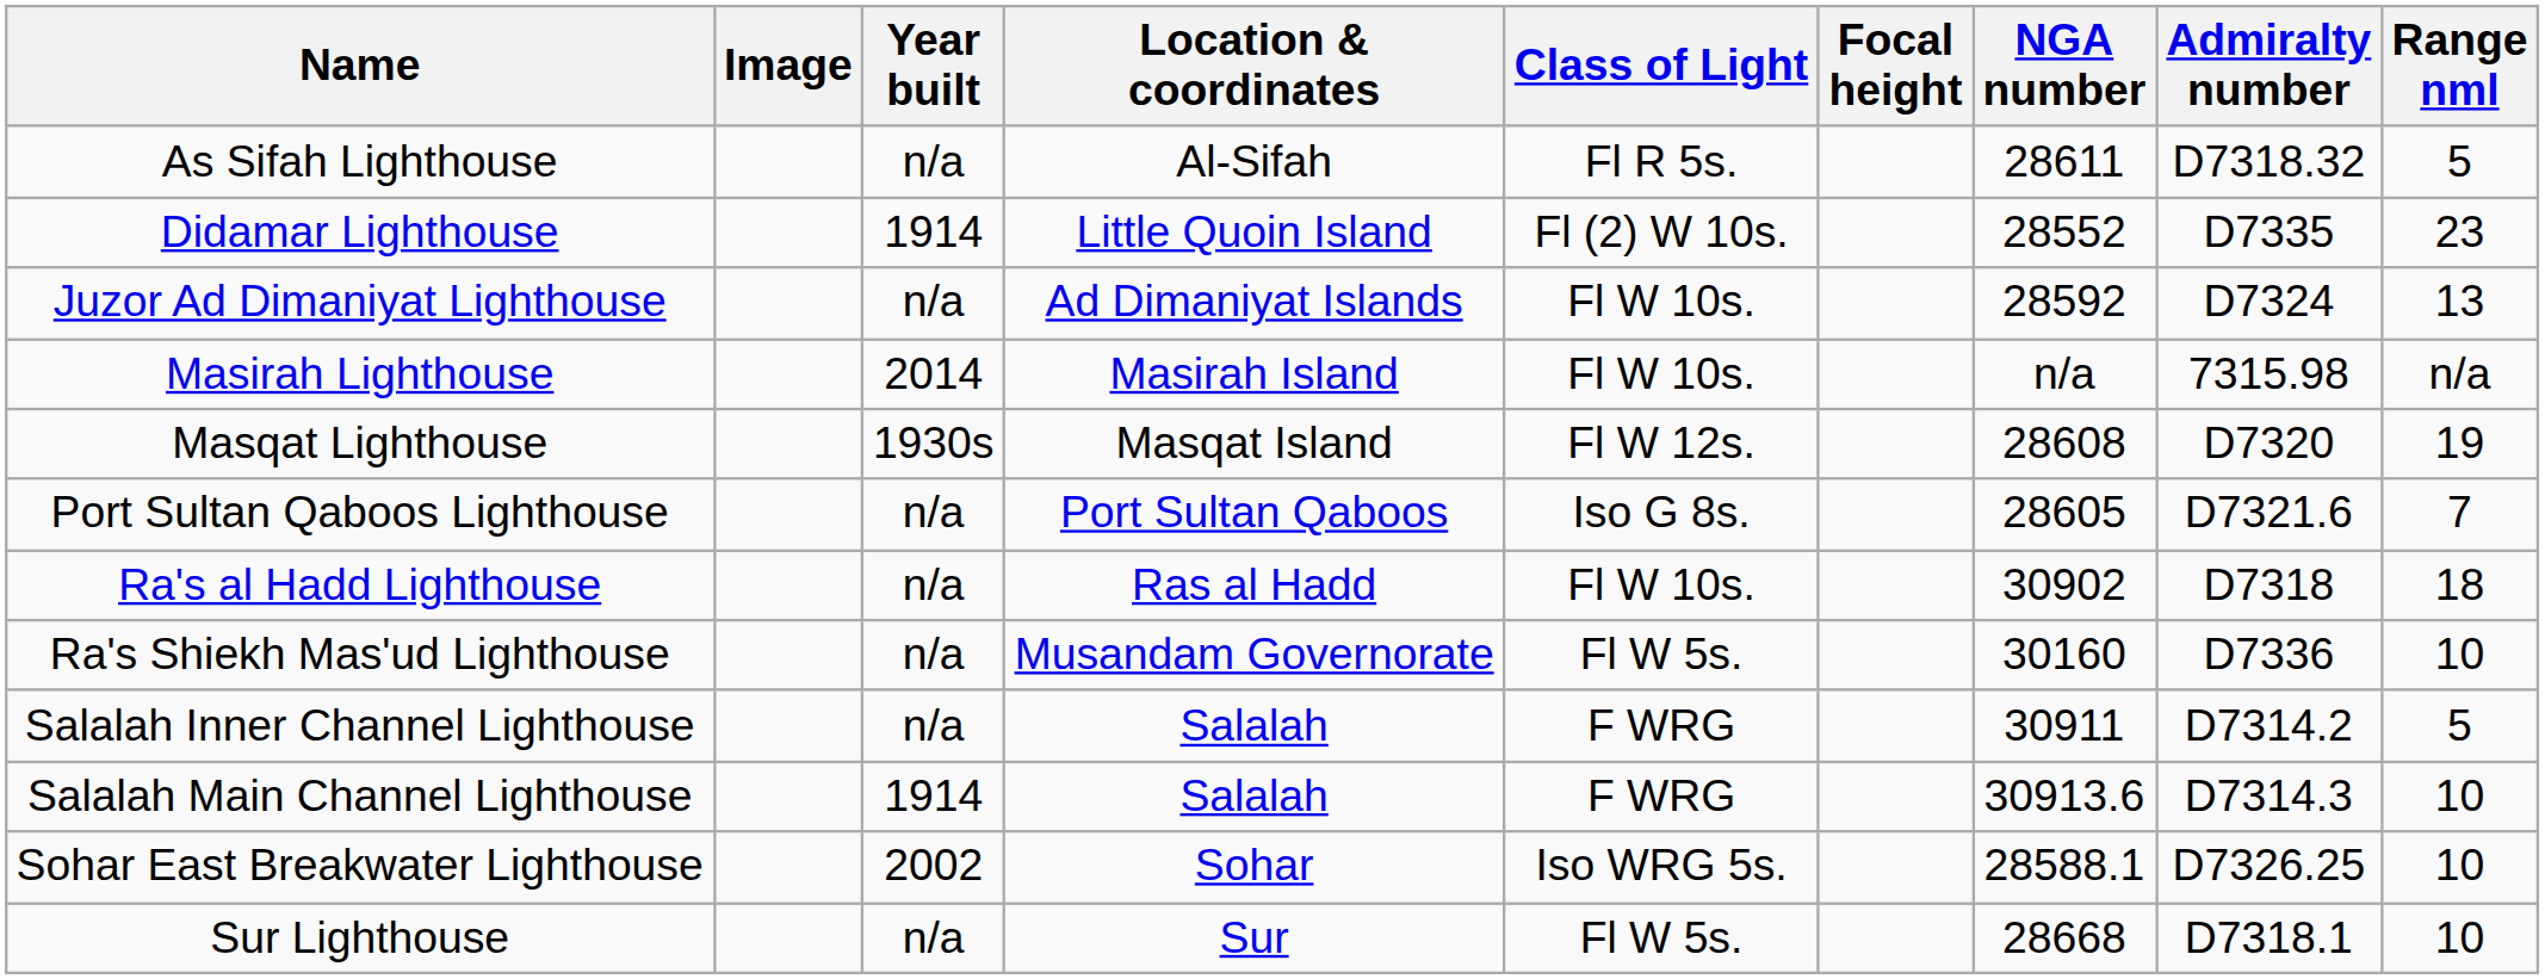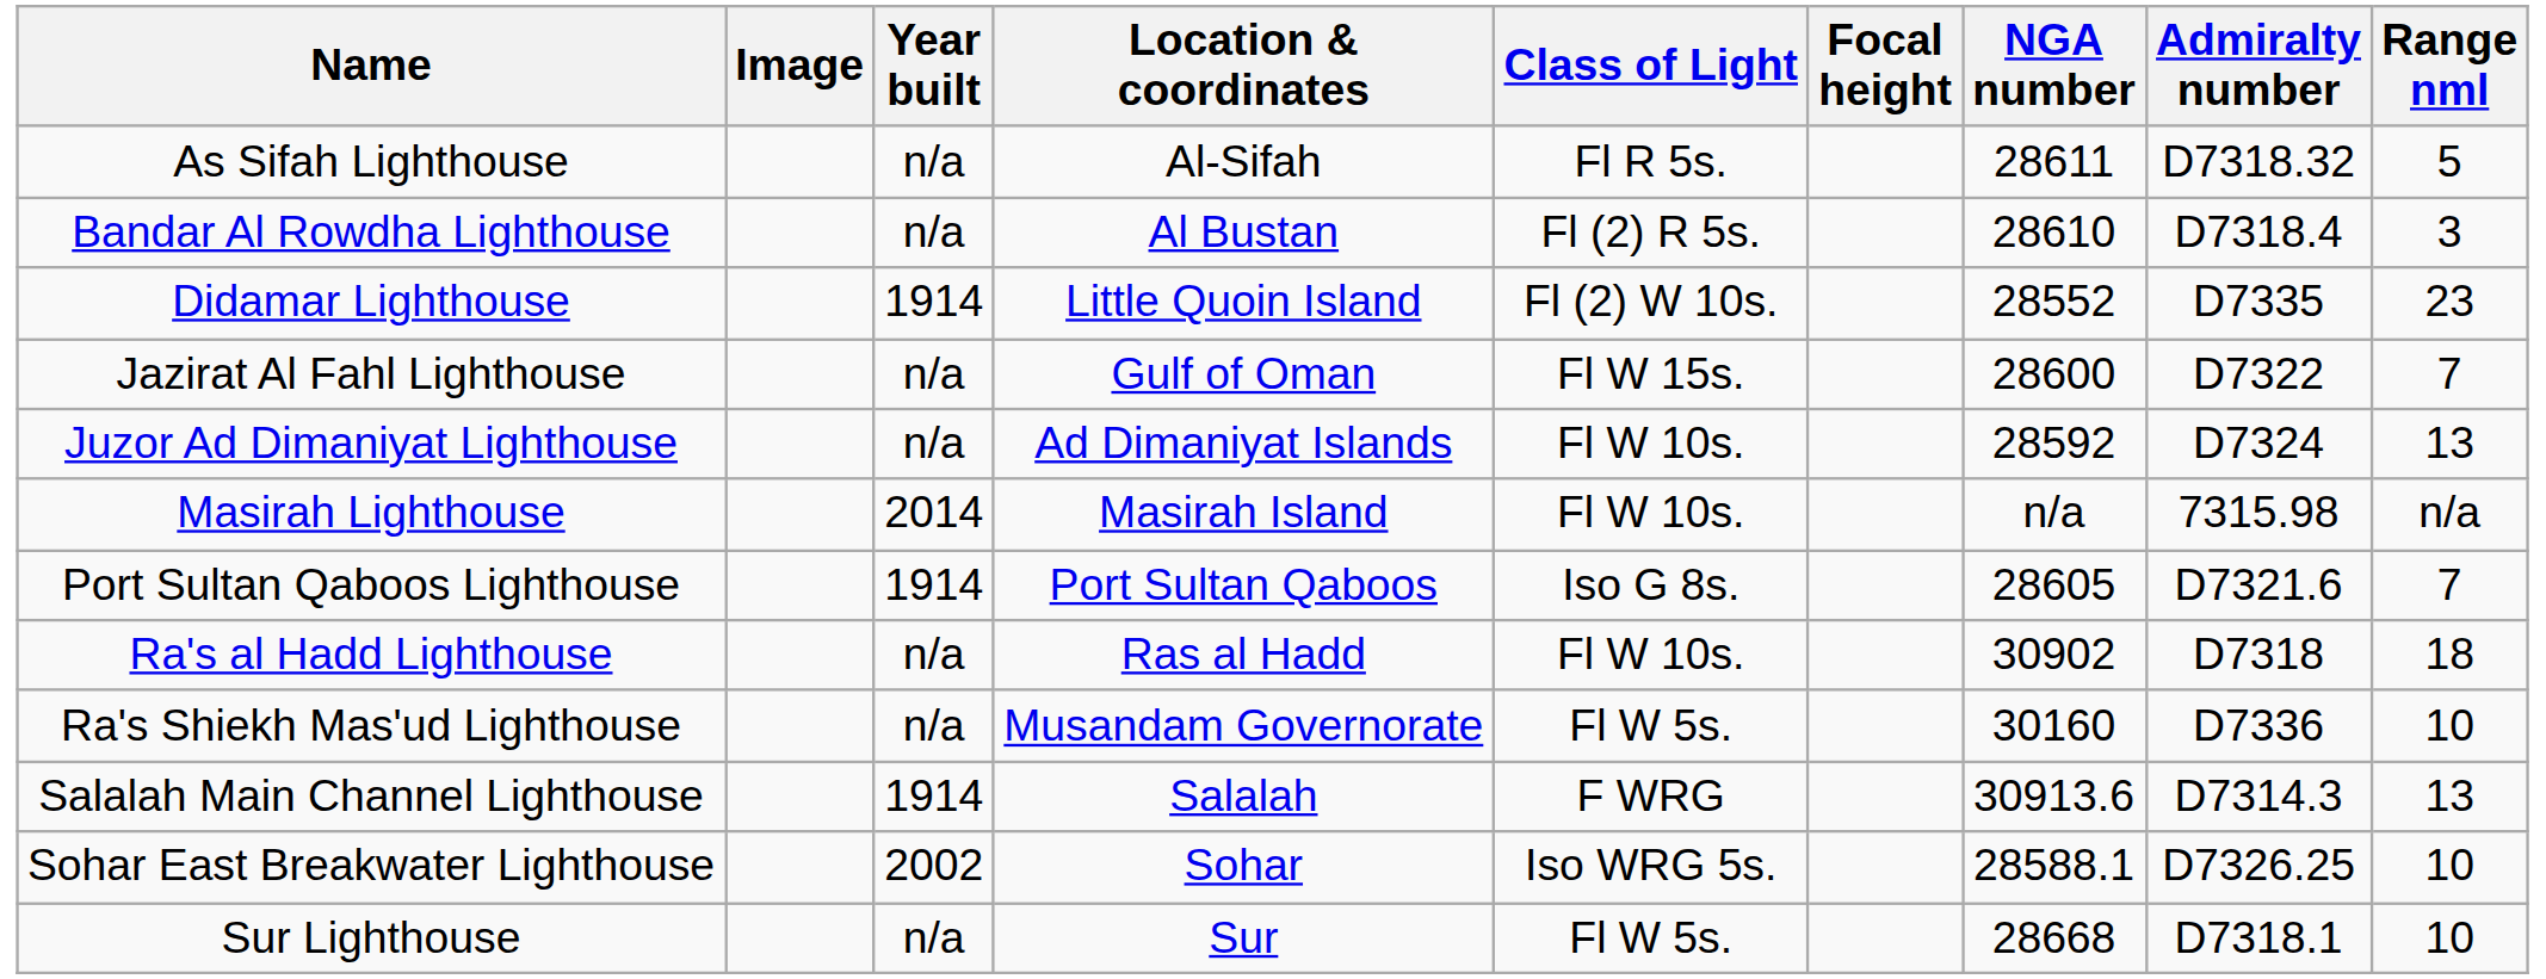+ row: Bandar Al Rowdha Lighthouse | n/a | Al Bustan | Fl (2) R 5s. | 28610 | D7318.4 | 3
+ row: Jazirat Al Fahl Lighthouse | n/a | Gulf of Oman | Fl W 15s. | 28600 | D7322 | 7
- row: Masqat Lighthouse | 1930s | Masqat Island | Fl W 12s. | 28608 | D7320 | 19
Port Sultan Qaboos Lighthouse | Year built: n/a -> 1914
- row: Salalah Inner Channel Lighthouse | n/a | Salalah | F WRG | 30911 | D7314.2 | 5
Salalah Main Channel Lighthouse | Range nml: 10 -> 13
